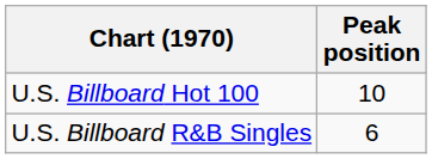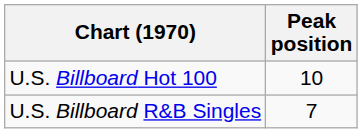U.S. Billboard R&B Singles | Peak position: 6 -> 7
